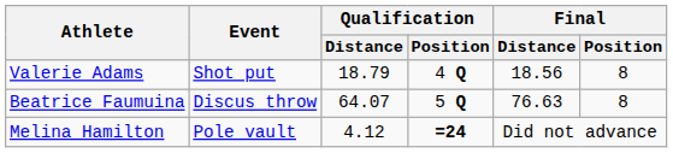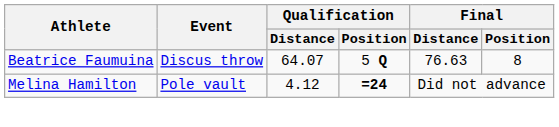- row: Valerie Adams | Shot put | 18.79 | 4 Q | 18.56 | 8
